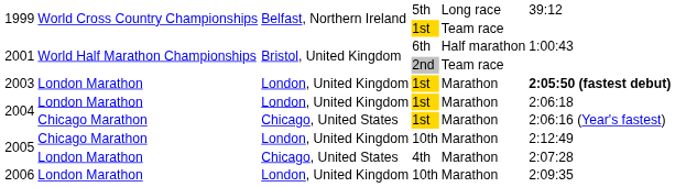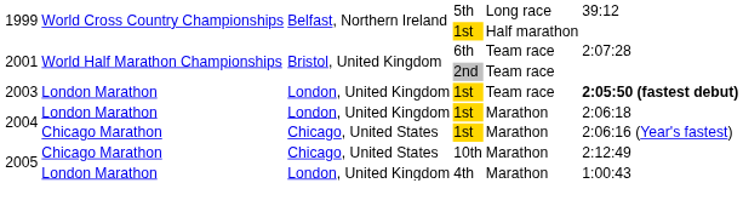1999 / 1st | column 5: Team race -> Half marathon
2001 / 6th | column 5: Half marathon -> Team race
2001 / 6th | column 6: 1:00:43 -> 2:07:28
2003 | column 5: Marathon -> Team race
2005 / 10th | column 3: London, United Kingdom -> Chicago, United States
2005 / 4th | column 3: Chicago, United States -> London, United Kingdom
2005 / 4th | column 6: 2:07:28 -> 1:00:43
- row: 2006 | London Marathon | London, United Kingdom | 10th | Marathon | 2:09:35
